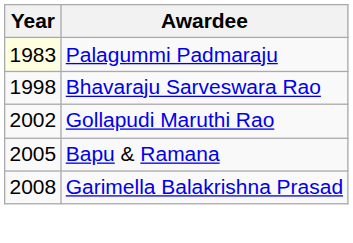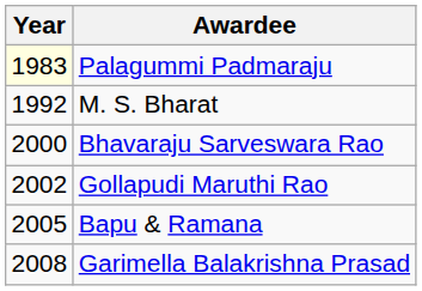+ row: 1992 | M. S. Bharat
Bhavaraju Sarveswara Rao | Year: 1998 -> 2000
